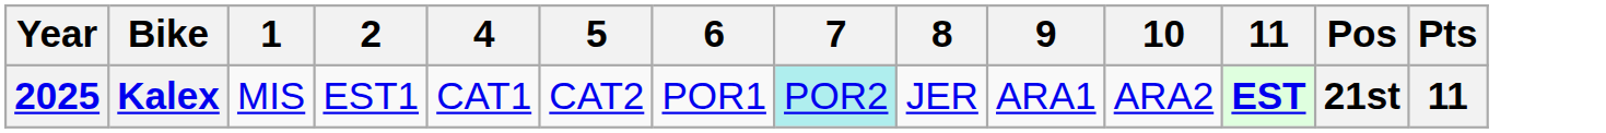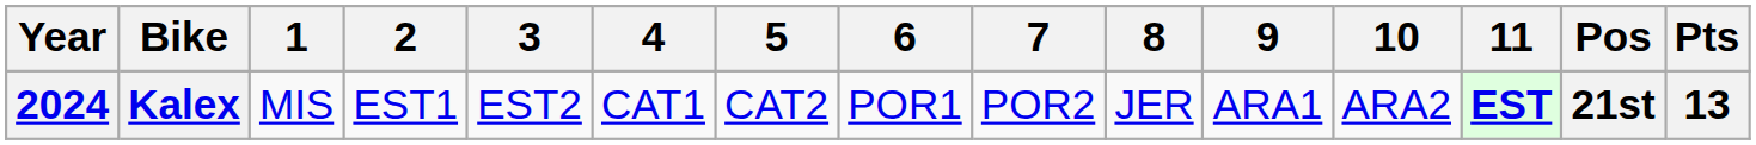+ column: 3 | EST2
Kalex | Year: 2025 -> 2024
Kalex | 7: paleturquoise background -> no background
Kalex | Pts: 11 -> 13
